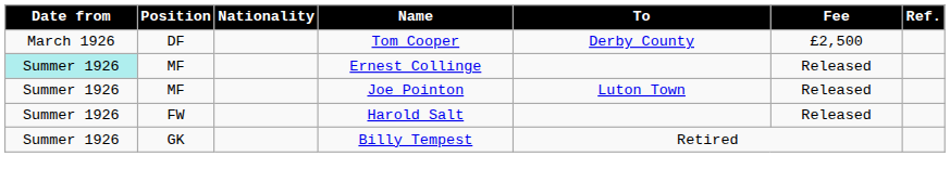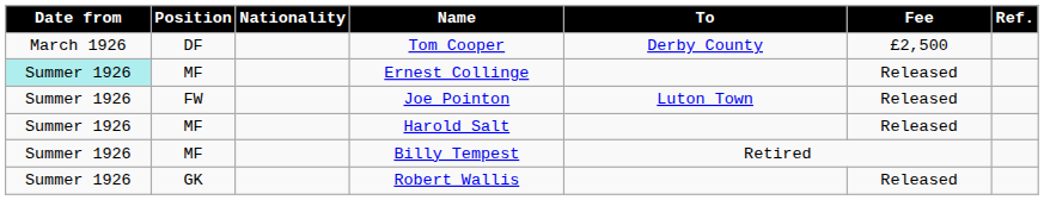Joe Pointon | Position: MF -> FW
Harold Salt | Position: FW -> MF
Billy Tempest | Position: GK -> MF
+ row: Summer 1926 | GK | Robert Wallis | Released
